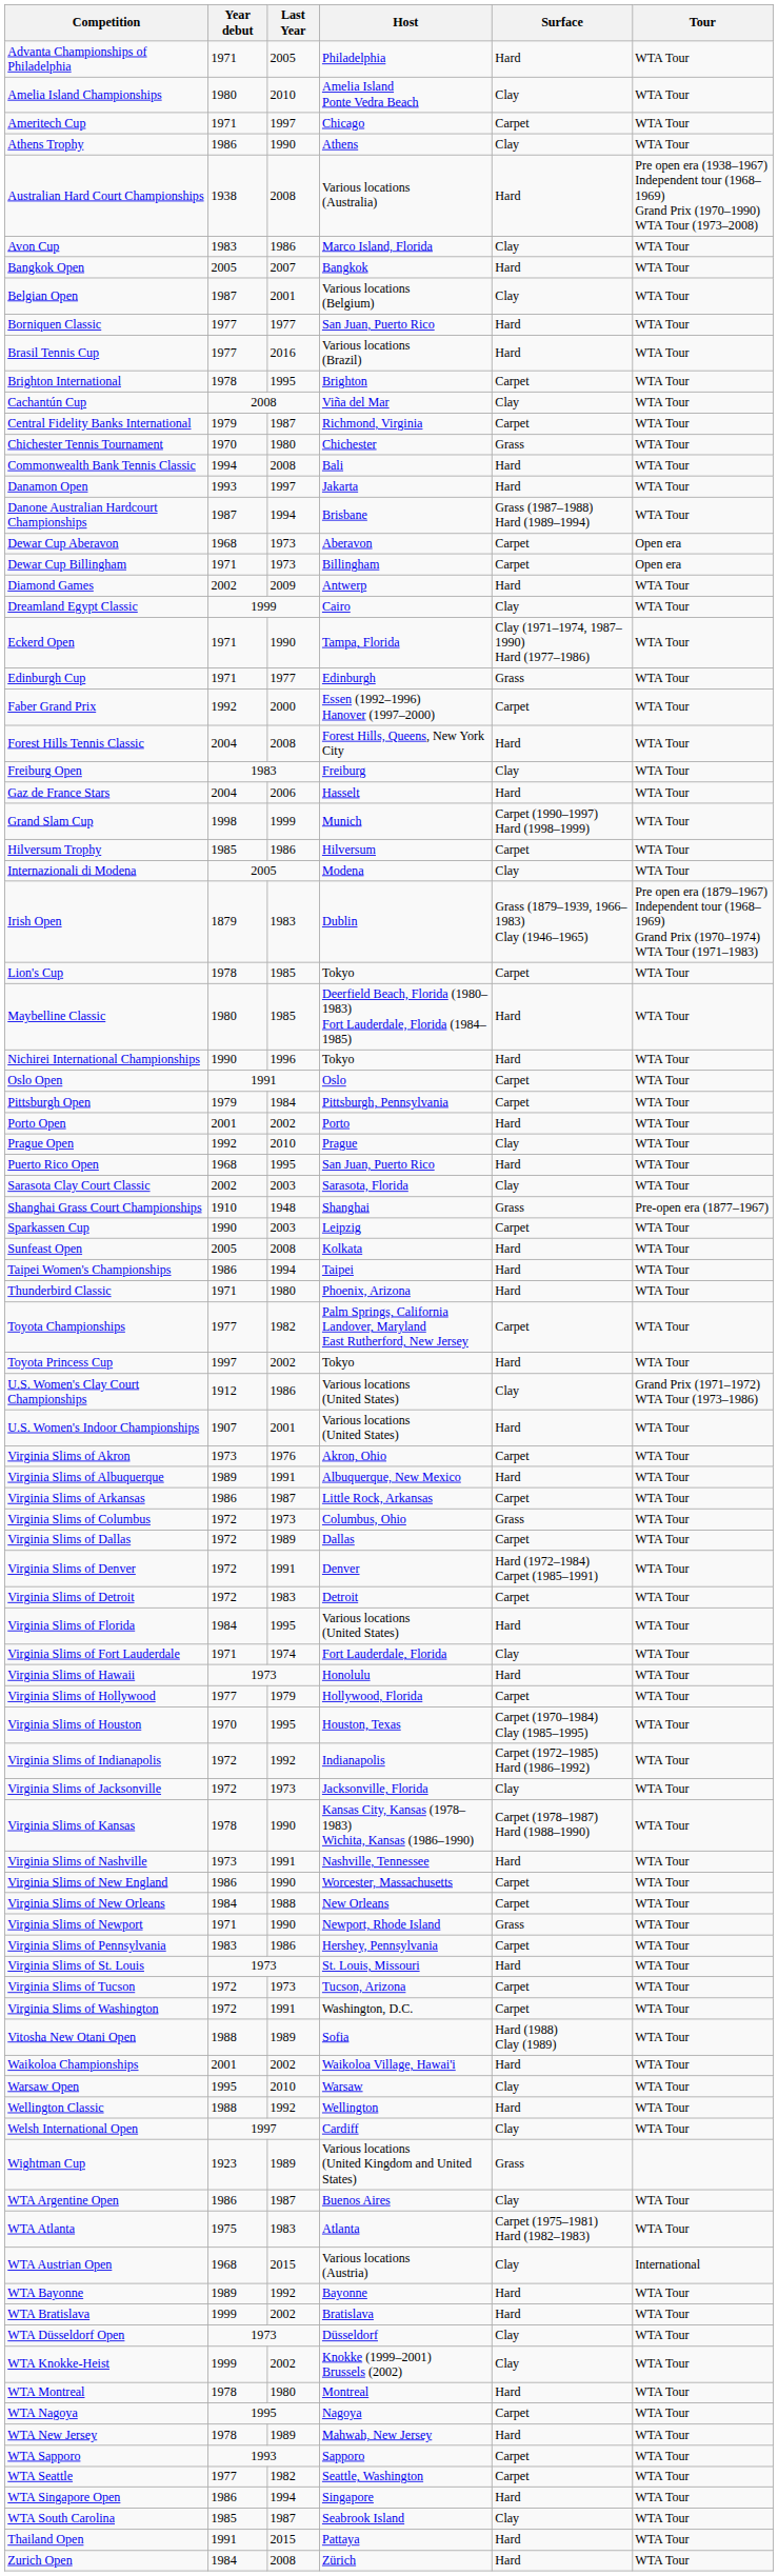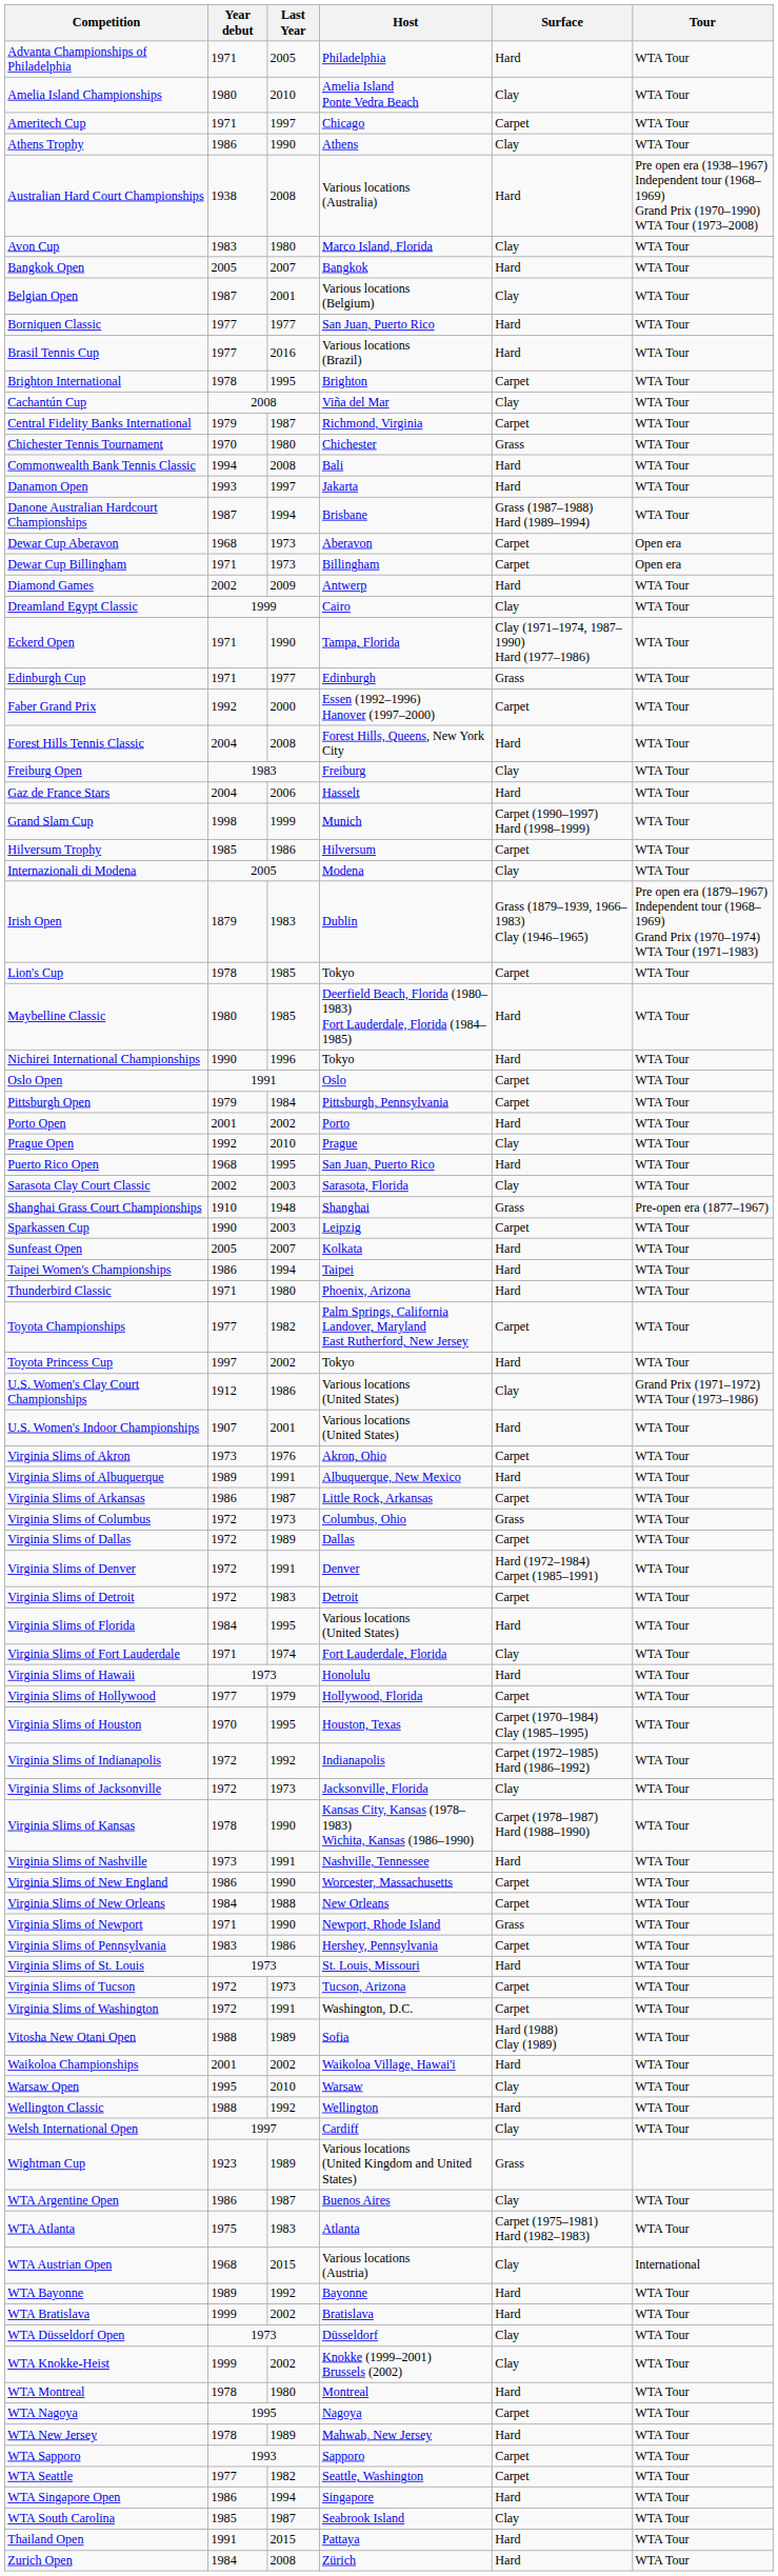Avon Cup | Last Year: 1986 -> 1980
Sunfeast Open | Last Year: 2008 -> 2007
